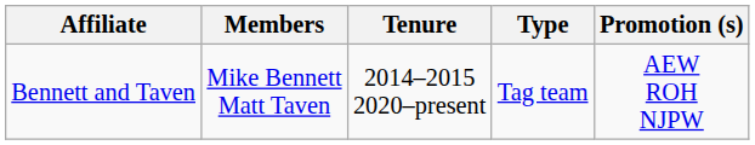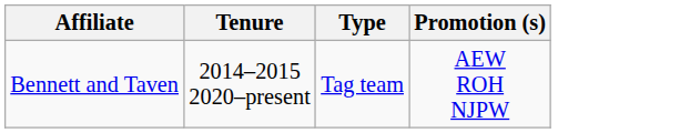- column: Members | Mike Bennett Matt Taven
